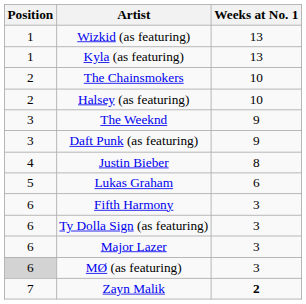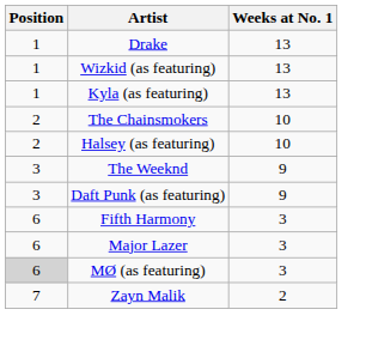+ row: 1 | Drake | 13
- row: 4 | Justin Bieber | 8
- row: 5 | Lukas Graham | 6
- row: 6 | Ty Dolla Sign (as featuring) | 3
Zayn Malik | Weeks at No. 1: bold -> normal
